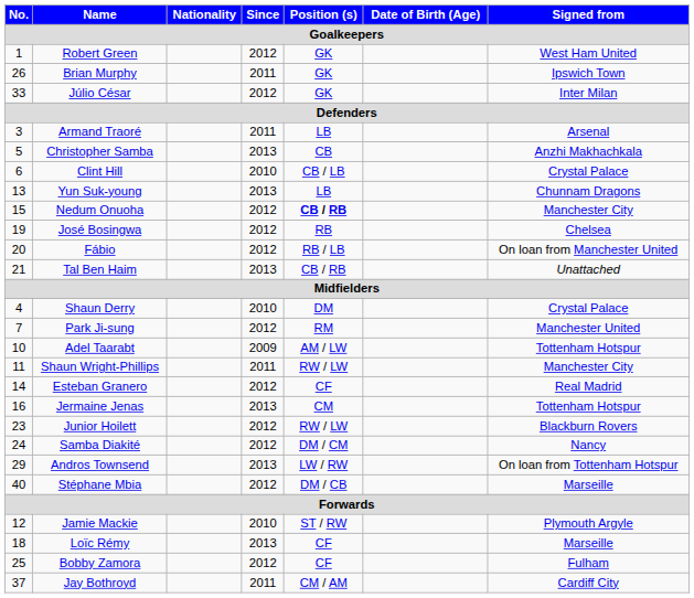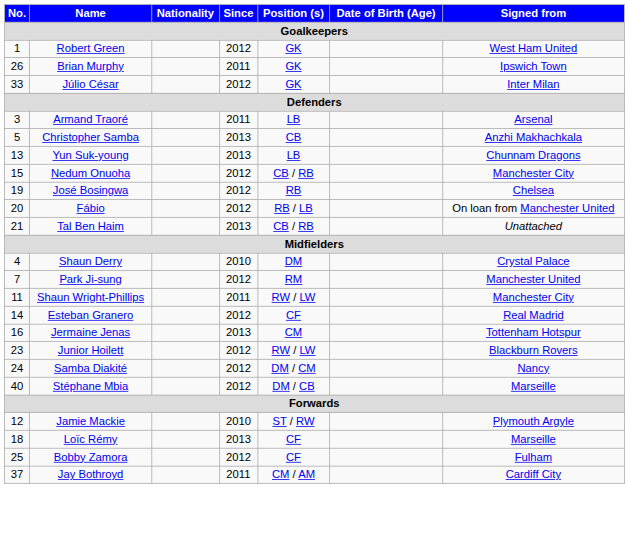- row: 6 | Clint Hill | 2010 | CB / LB | Crystal Palace
Nedum Onuoha | Position (s): bold -> normal
- row: 10 | Adel Taarabt | 2009 | AM / LW | Tottenham Hotspur
- row: 29 | Andros Townsend | 2013 | LW / RW | On loan from Tottenham Hotspur
